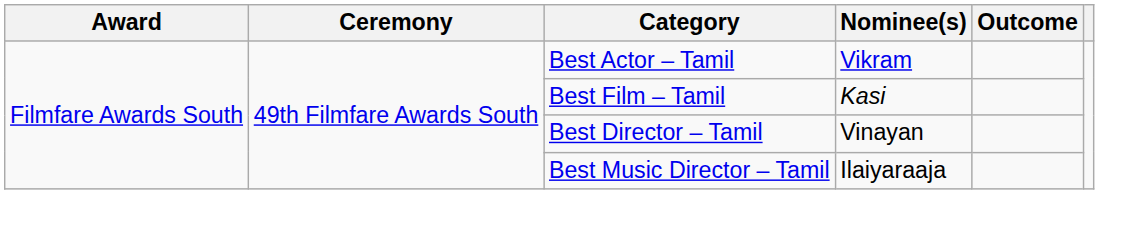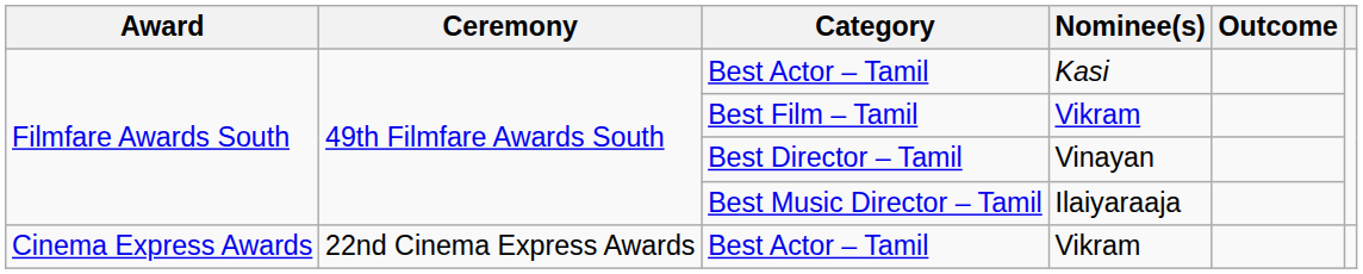Filmfare Awards South / Best Actor – Tamil | Nominee(s): Vikram -> Kasi
Best Film – Tamil | Nominee(s): Kasi -> Vikram
+ row: Cinema Express Awards | 22nd Cinema Express Awards | Best Actor – Tamil | Vikram
